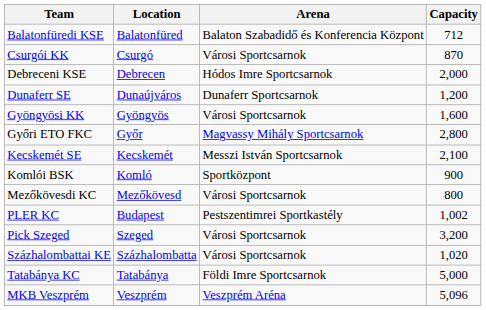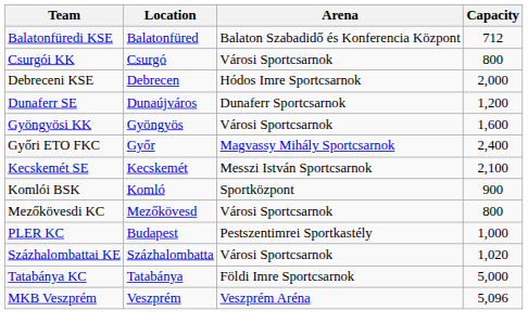Csurgói KK | Capacity: 870 -> 800
Győri ETO FKC | Capacity: 2,800 -> 2,400
PLER KC | Capacity: 1,002 -> 1,000
- row: Pick Szeged | Szeged | Városi Sportcsarnok | 3,200
